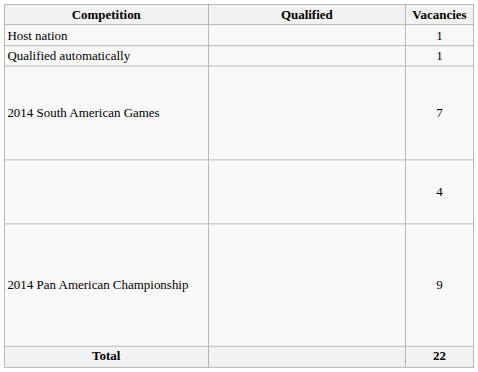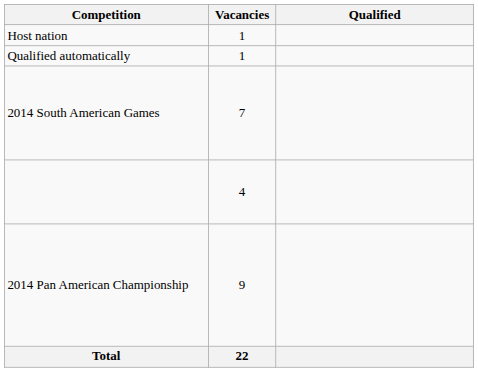columns swapped: Vacancies <-> Qualified
